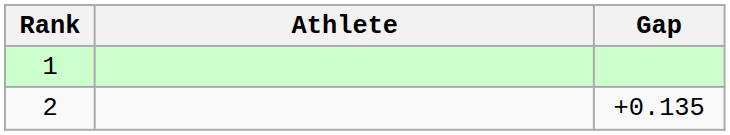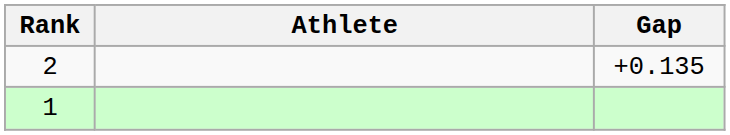rows swapped: 1 <-> 2
